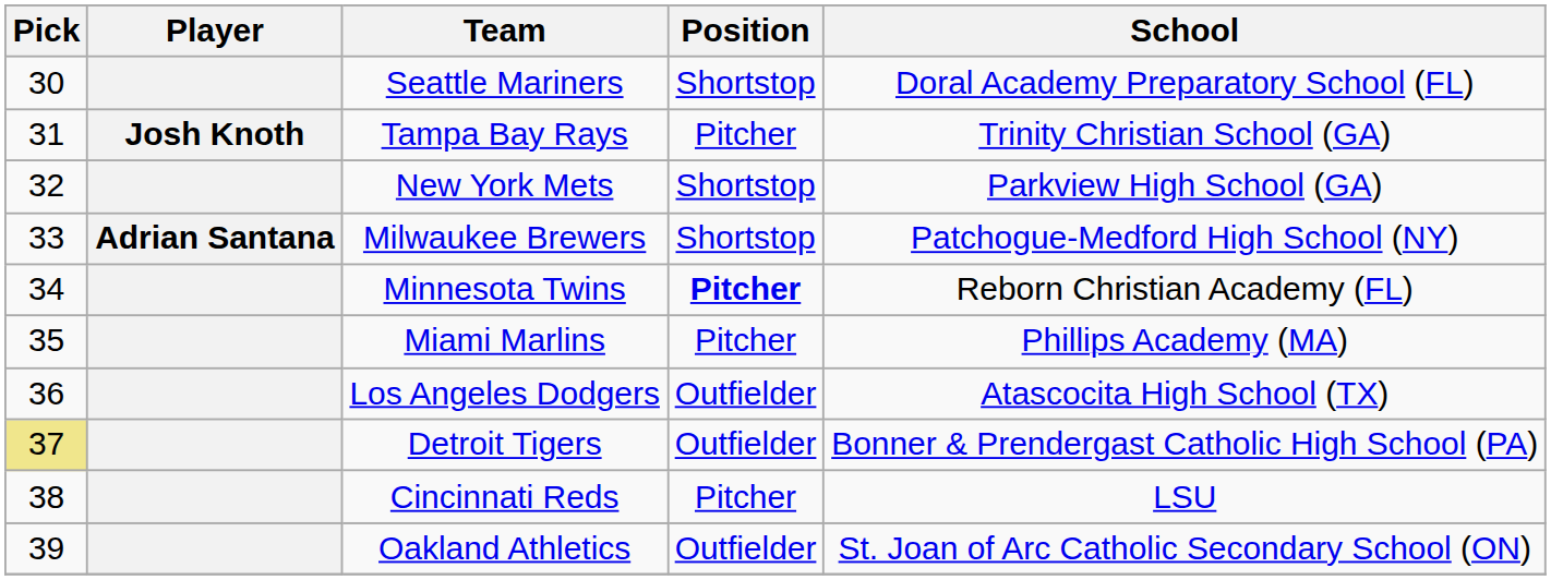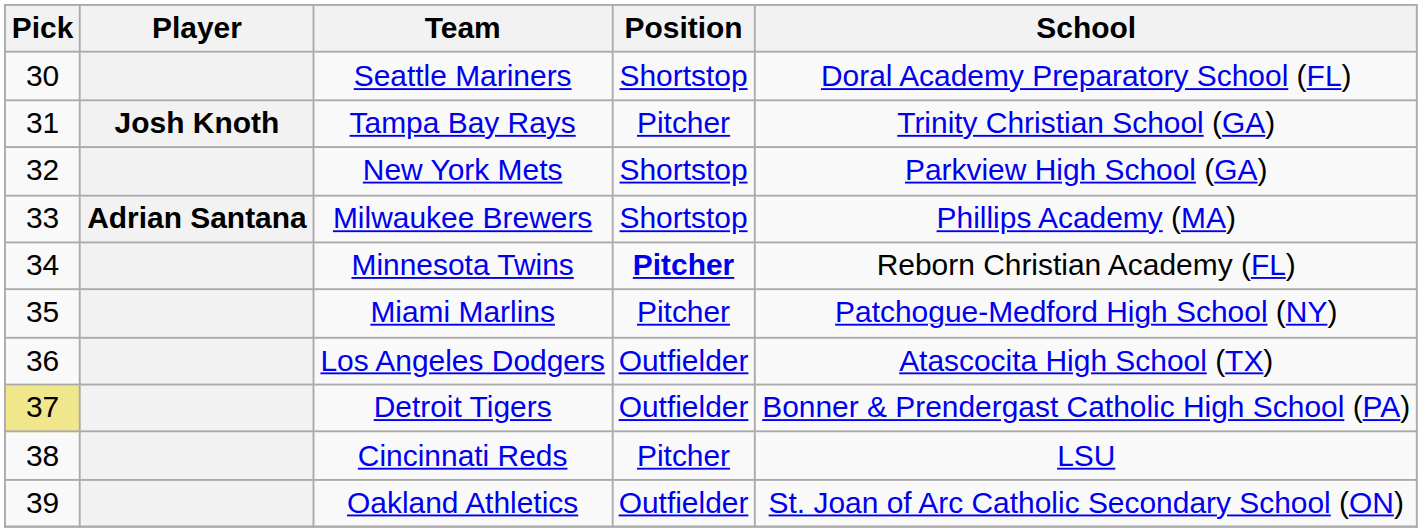Milwaukee Brewers | School: Patchogue-Medford High School (NY) -> Phillips Academy (MA)
Miami Marlins | School: Phillips Academy (MA) -> Patchogue-Medford High School (NY)
